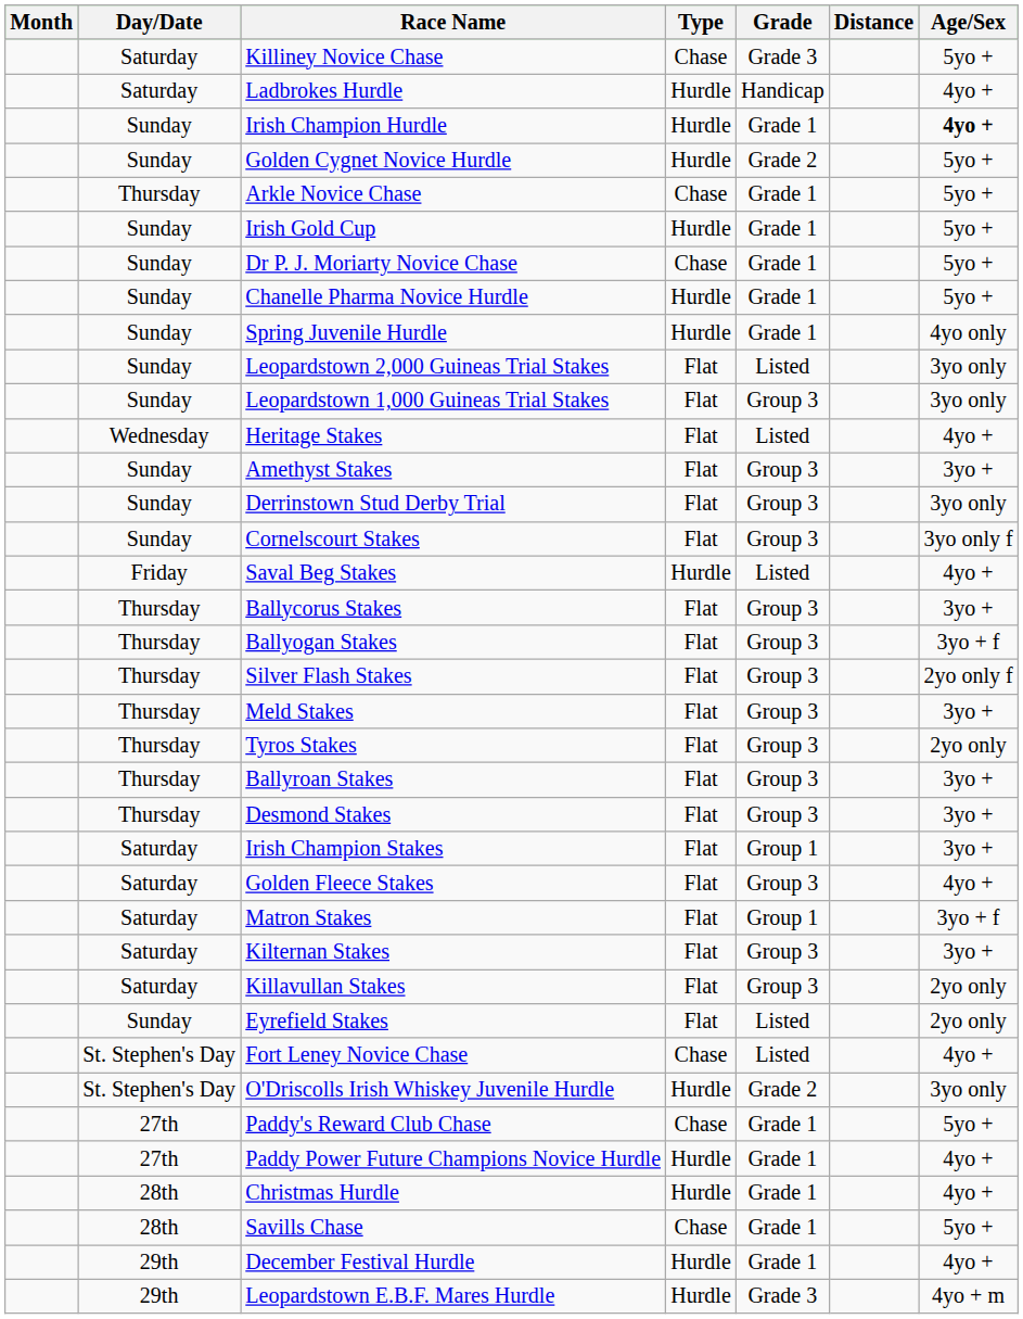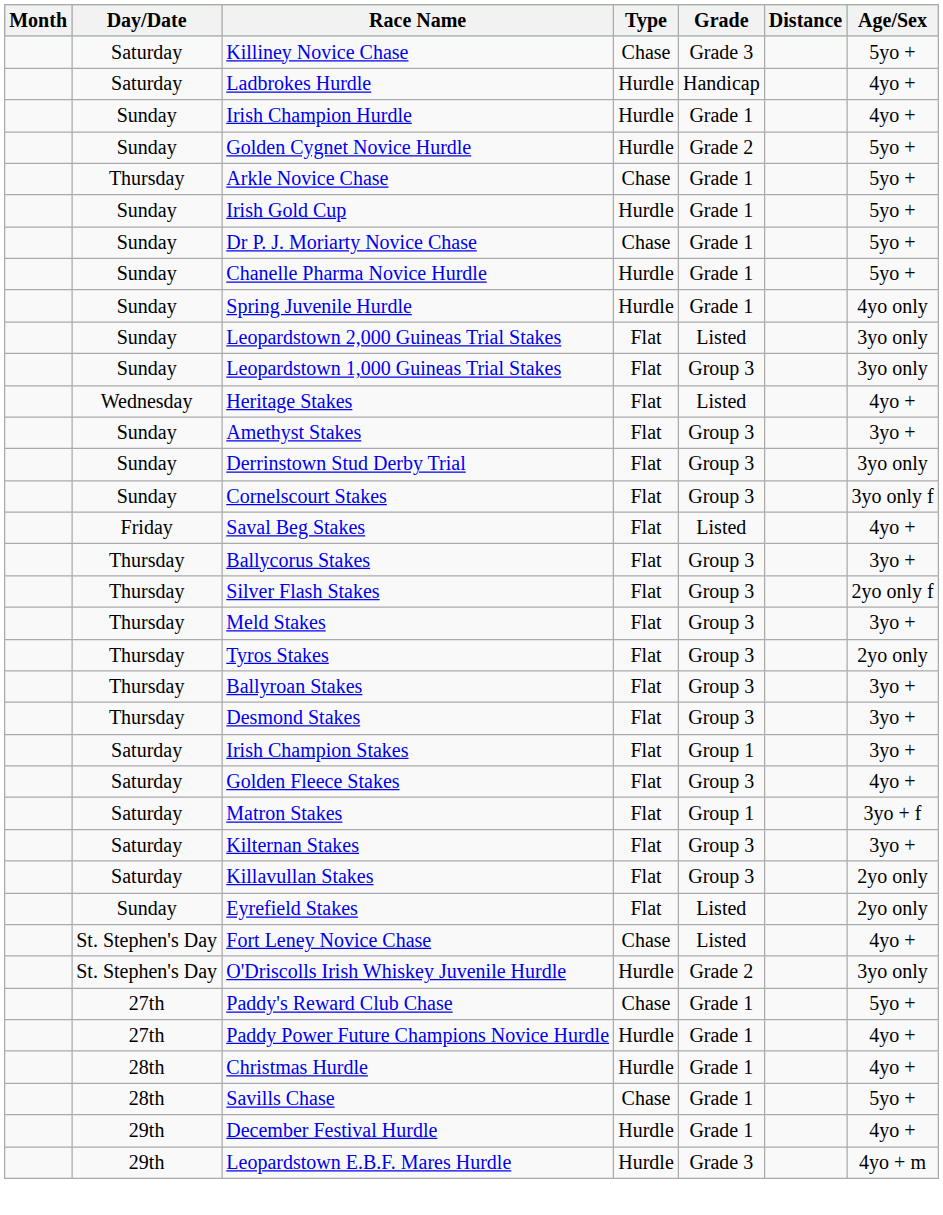Irish Champion Hurdle | Age/Sex: bold -> normal
Saval Beg Stakes | Type: Hurdle -> Flat
- row: Thursday | Ballyogan Stakes | Flat | Group 3 | 3yo + f
